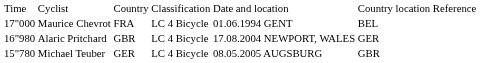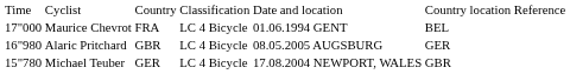Alaric Pritchard | column 5: 17.08.2004 NEWPORT, WALES -> 08.05.2005 AUGSBURG
Michael Teuber | column 5: 08.05.2005 AUGSBURG -> 17.08.2004 NEWPORT, WALES
